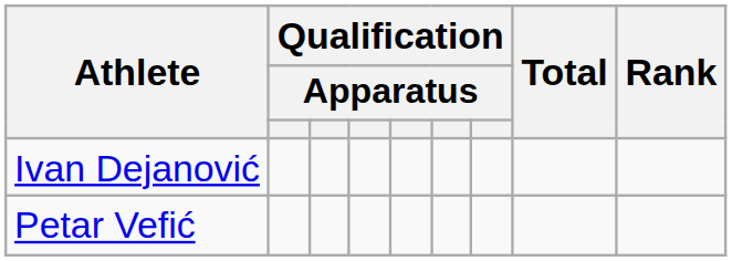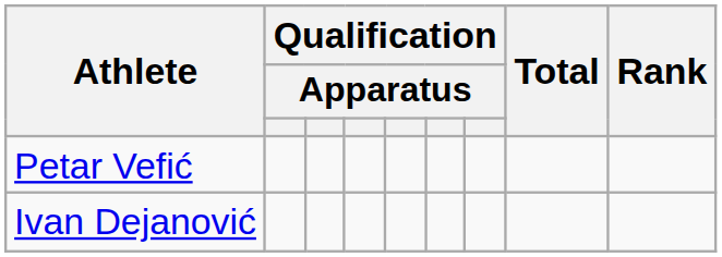rows swapped: Ivan Dejanović <-> Petar Vefić
